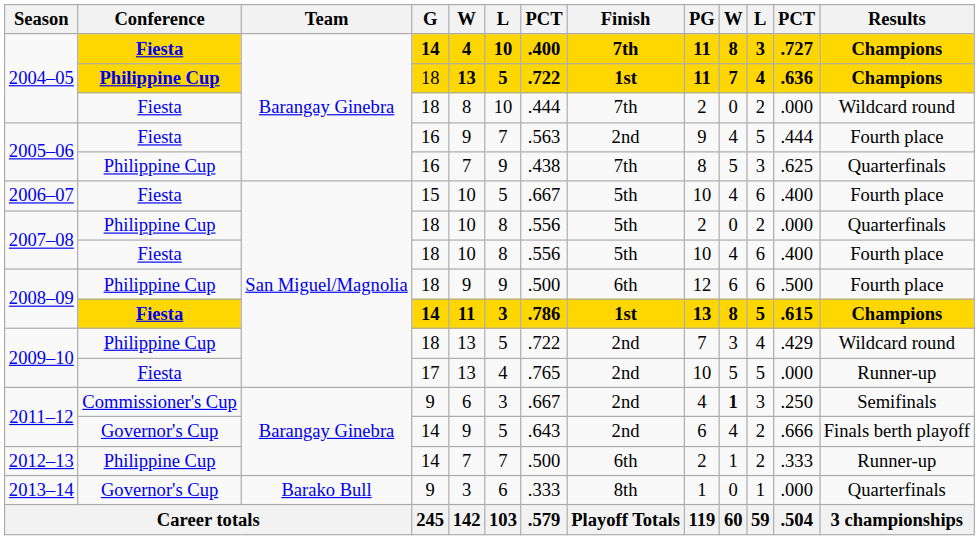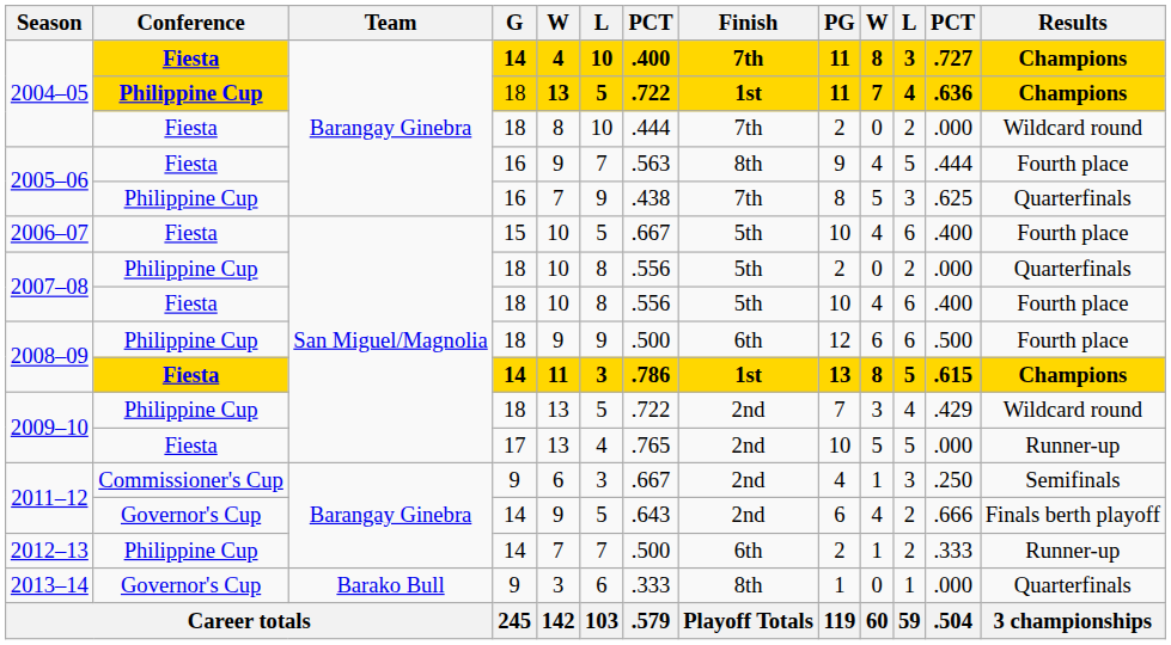2005–06 / Fiesta | Finish: 2nd -> 8th
2011–12 / Commissioner's Cup | column 10: bold -> normal
